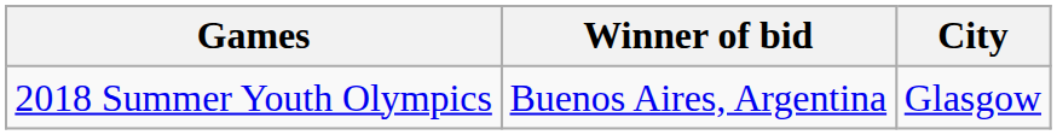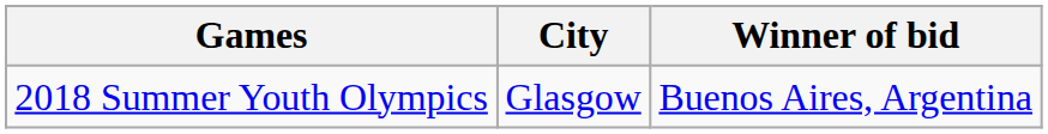columns swapped: City <-> Winner of bid
